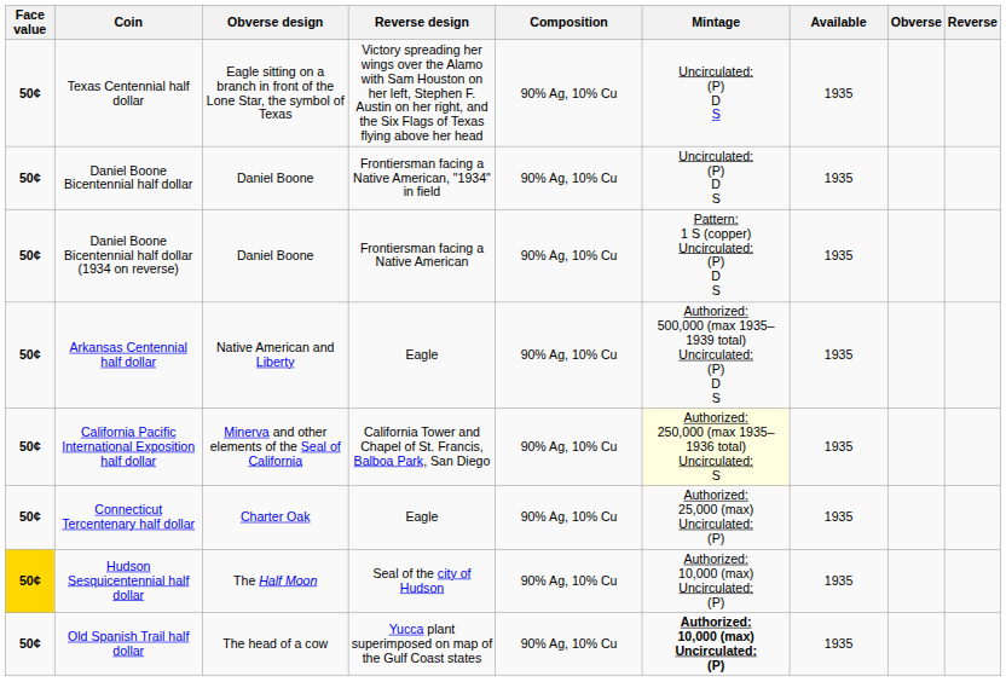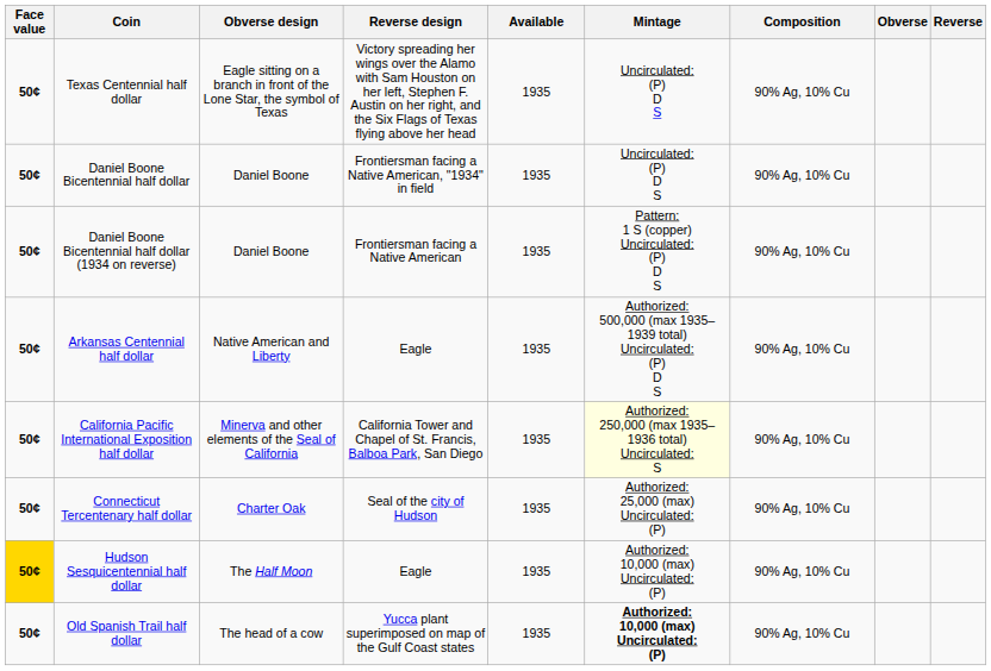columns swapped: Composition <-> Available
Connecticut Tercentenary half dollar | Reverse design: Eagle -> Seal of the city of Hudson
Hudson Sesquicentennial half dollar | Reverse design: Seal of the city of Hudson -> Eagle
